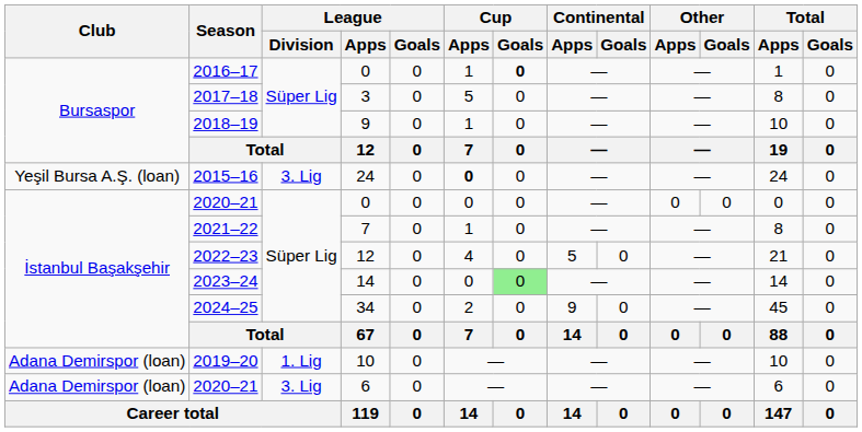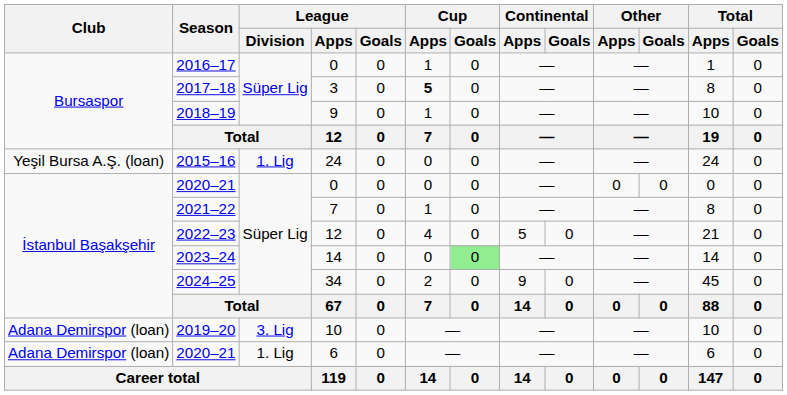2016–17 | Cup / Goals: bold -> normal
2017–18 | Cup / Apps: normal -> bold
2015–16 | League / Division: 3. Lig -> 1. Lig
2015–16 | Cup / Apps: bold -> normal
2019–20 | League / Division: 1. Lig -> 3. Lig
2020–21 / 6 | League / Division: 3. Lig -> 1. Lig
